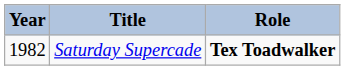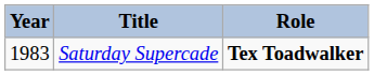Saturday Supercade | Year: 1982 -> 1983
